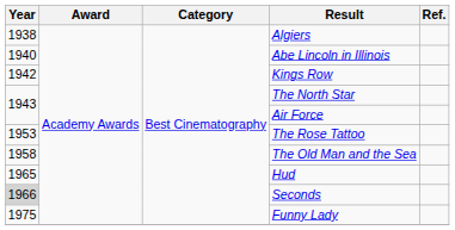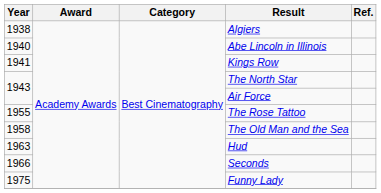Kings Row | Year: 1942 -> 1941
The Rose Tattoo | Year: 1953 -> 1955
Hud | Year: 1965 -> 1963
Seconds | Year: lightgrey background -> no background
